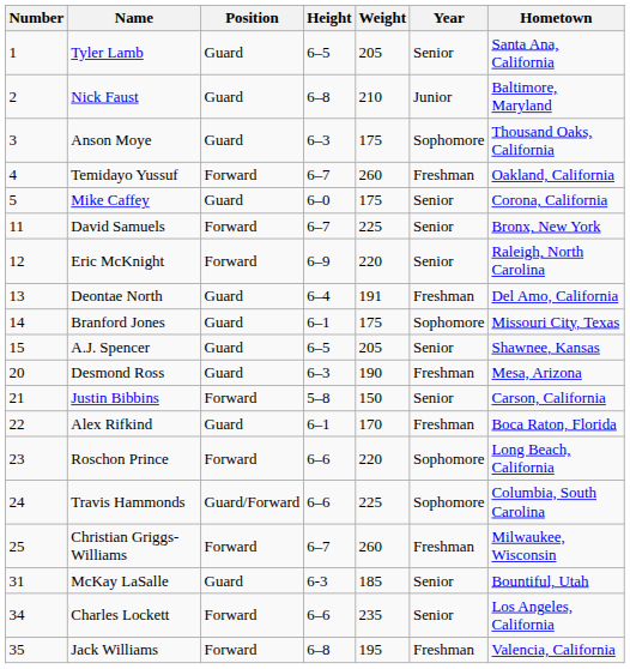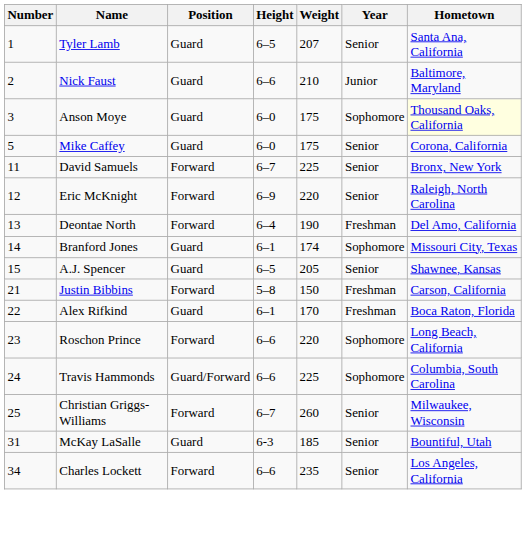Tyler Lamb | Weight: 205 -> 207
Nick Faust | Height: 6–8 -> 6–6
Anson Moye | Height: 6–3 -> 6–0
Anson Moye | Hometown: no background -> lightyellow background
- row: 4 | Temidayo Yussuf | Forward | 6–7 | 260 | Freshman | Oakland, California
Deontae North | Position: Guard -> Forward
Deontae North | Weight: 191 -> 190
Branford Jones | Weight: 175 -> 174
- row: 20 | Desmond Ross | Guard | 6–3 | 190 | Freshman | Mesa, Arizona
Justin Bibbins | Year: Senior -> Freshman
Christian Griggs-Williams | Year: Freshman -> Senior
- row: 35 | Jack Williams | Forward | 6–8 | 195 | Freshman | Valencia, California
